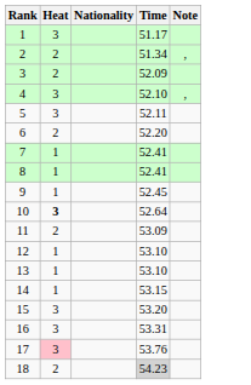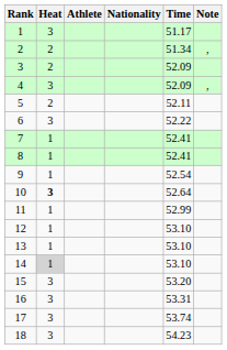+ column: Athlete
4 | Time: 52.10 -> 52.09
5 | Heat: 3 -> 2
6 | Heat: 2 -> 3
6 | Time: 52.20 -> 52.22
9 | Time: 52.45 -> 52.54
11 | Heat: 2 -> 1
11 | Time: 53.09 -> 52.99
14 | Heat: no background -> lightgrey background
14 | Time: 53.15 -> 53.10
17 | Heat: pink background -> no background
17 | Time: 53.76 -> 53.74
18 | Heat: 2 -> 3
18 | Time: lightgrey background -> no background
